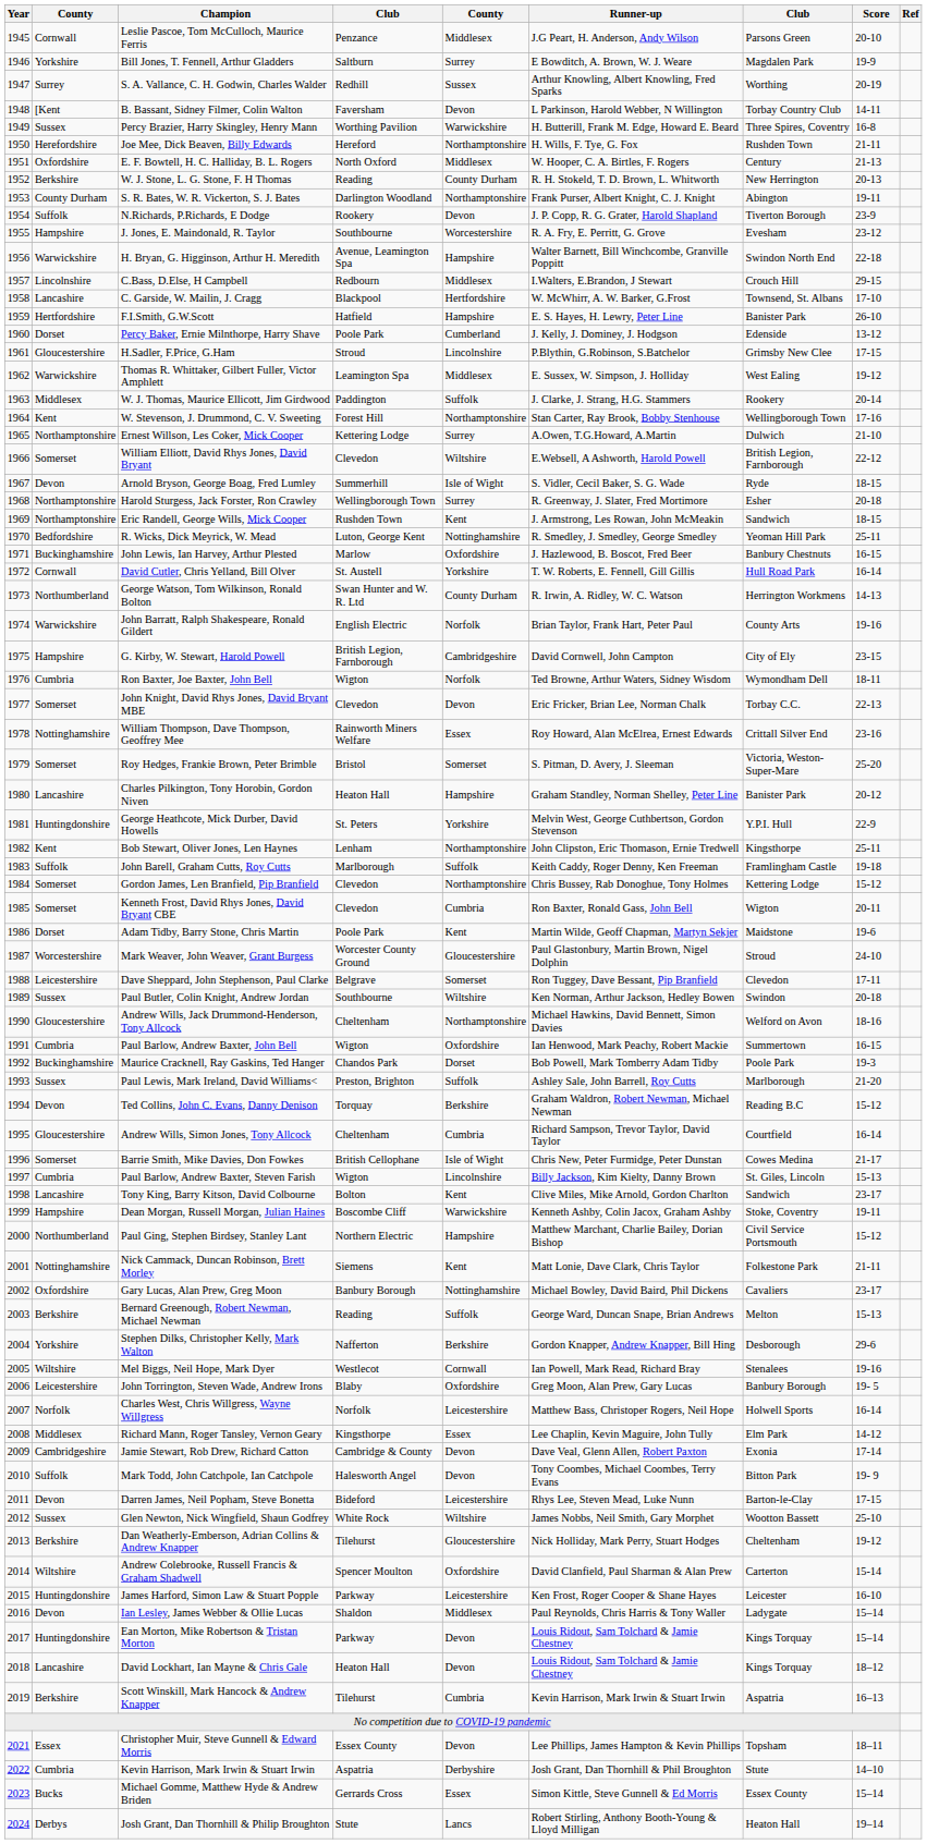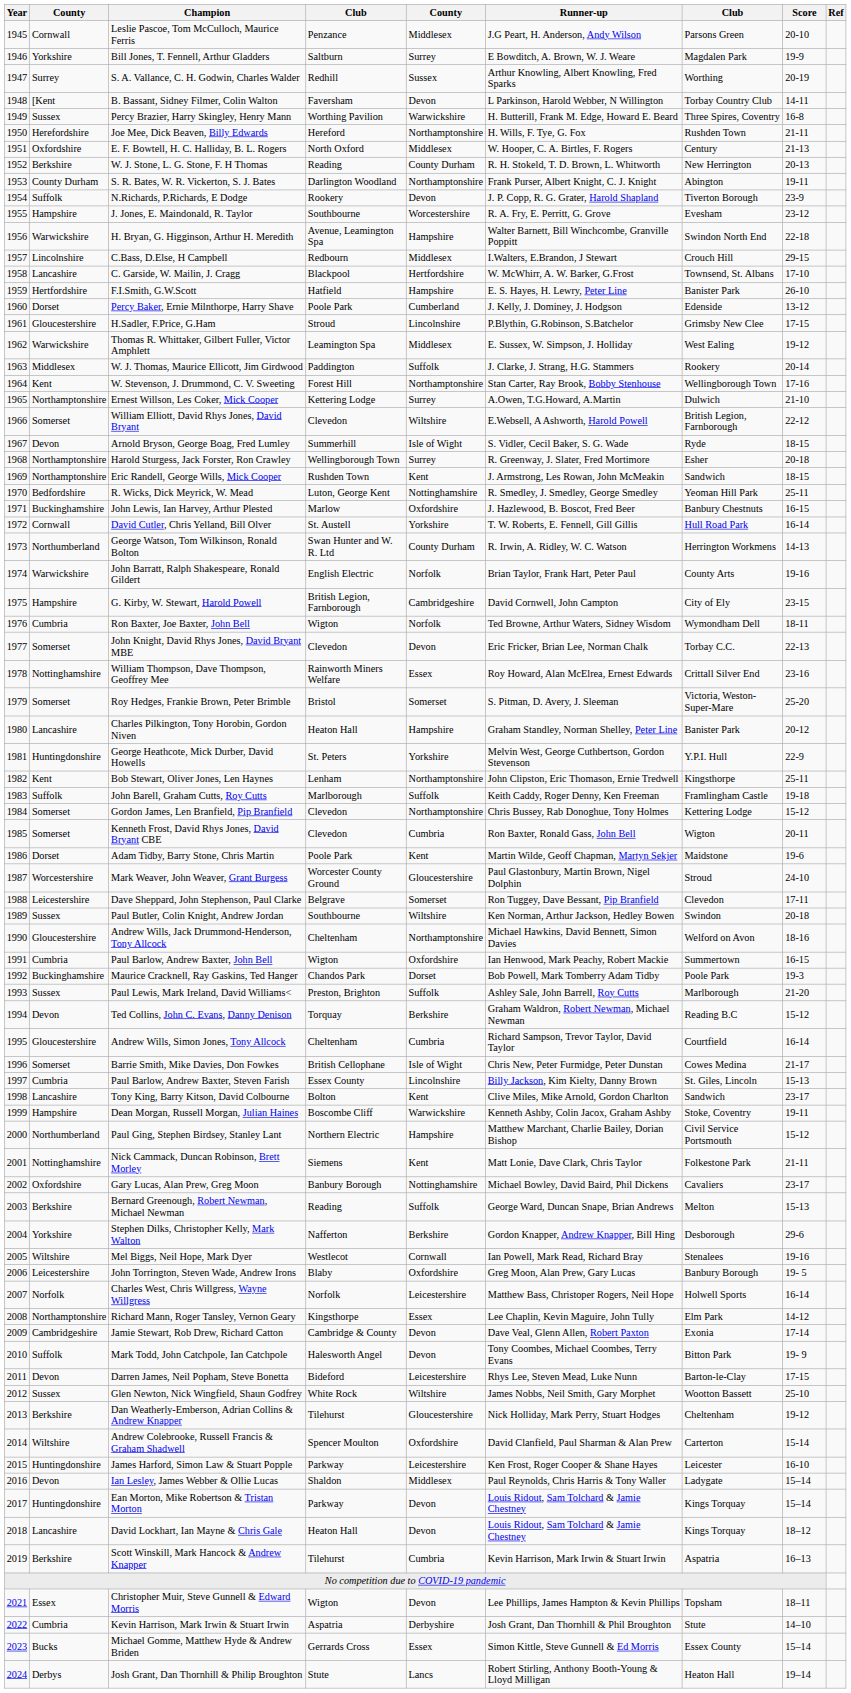Paul Barlow, Andrew Baxter, Steven Farish | column 4: Wigton -> Essex County
Richard Mann, Roger Tansley, Vernon Geary | column 2: Middlesex -> Northamptonshire
Christopher Muir, Steve Gunnell & Edward Morris | column 4: Essex County -> Wigton
